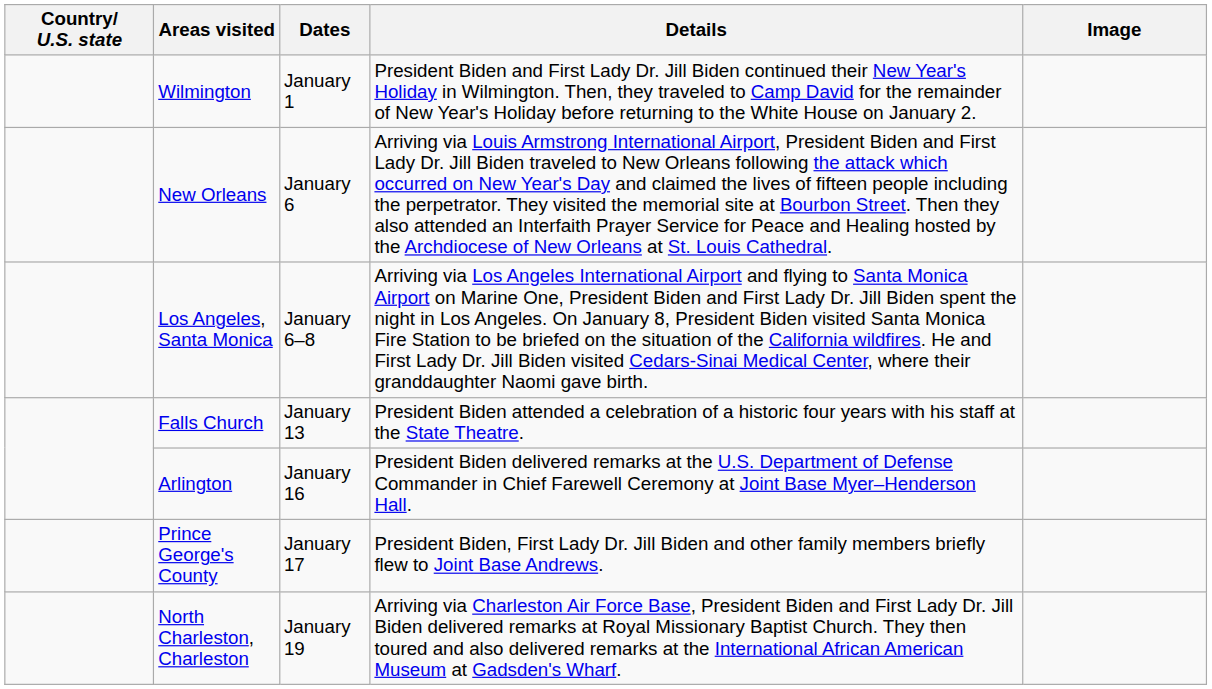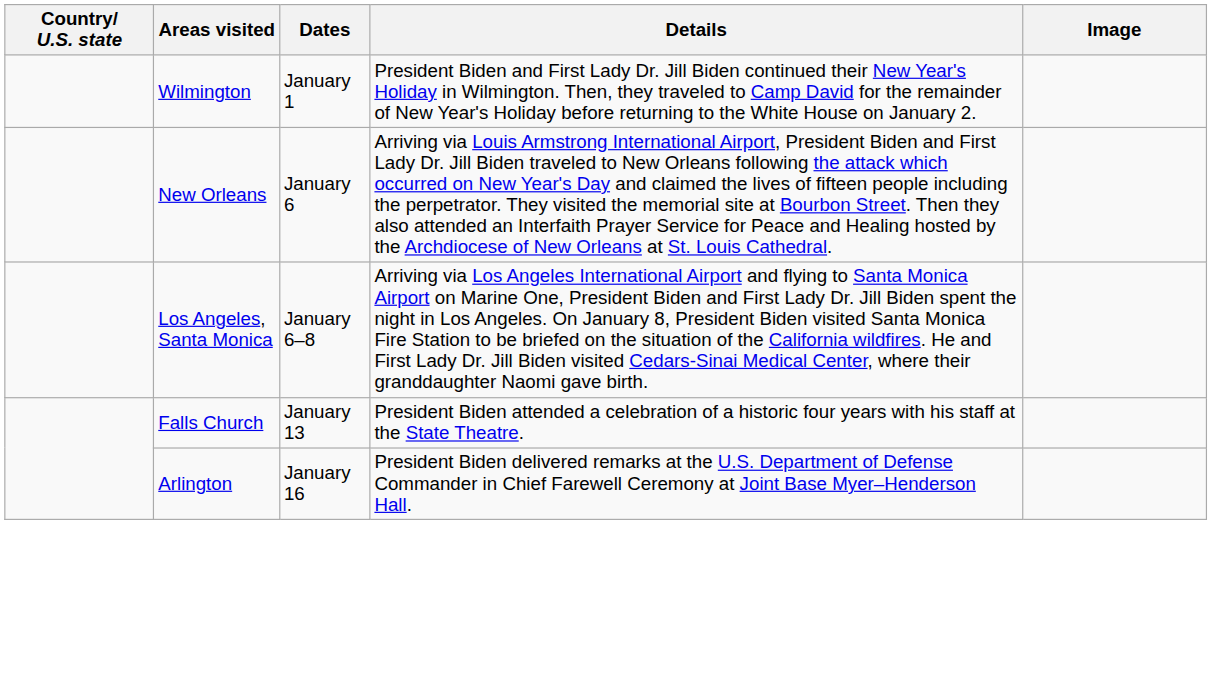- row: Prince George's County | January 17 | President Biden, First Lady Dr. Jill Biden and other family members briefly flew to Joint Base Andrews.
- row: North Charleston, Charleston | January 19 | Arriving via Charleston Air Force Base, President Biden and First Lady Dr. Jill Biden delivered remarks at Royal Missionary Baptist Church. They then toured and also delivered remarks at the International African American Museum at Gadsden's Wharf.
